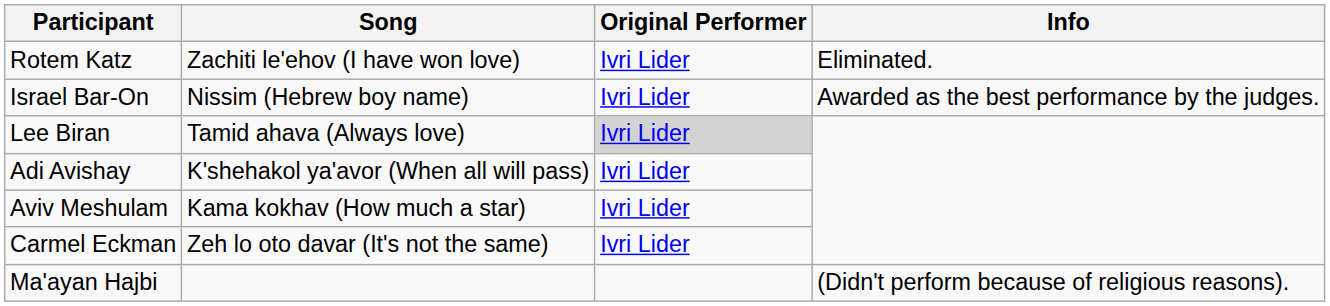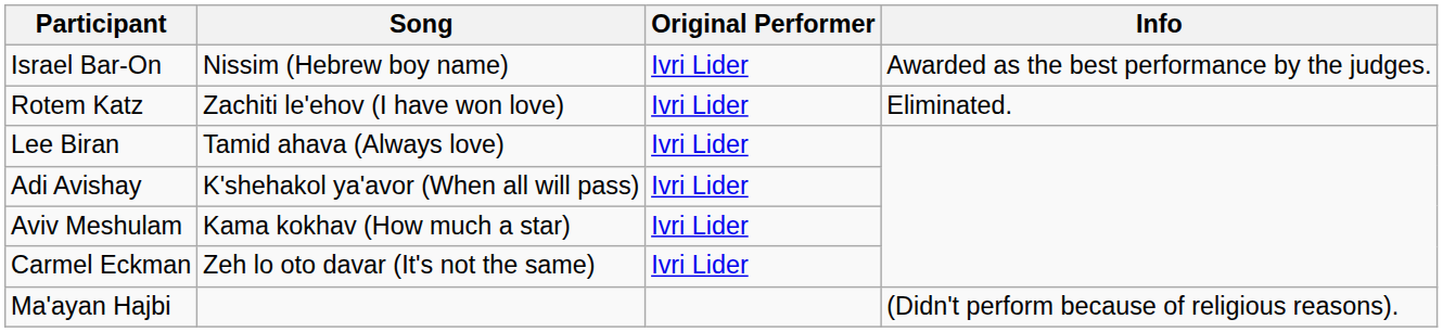rows swapped: Israel Bar-On <-> Rotem Katz
Lee Biran | Original Performer: lightgrey background -> no background
